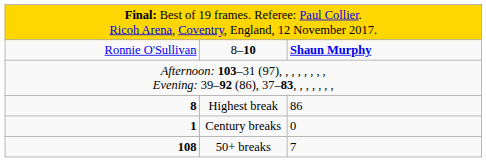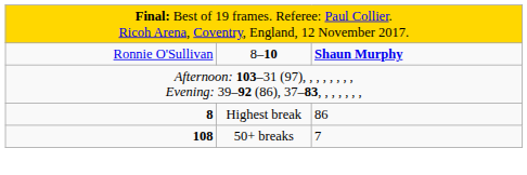- row: 1 | Century breaks | 0
